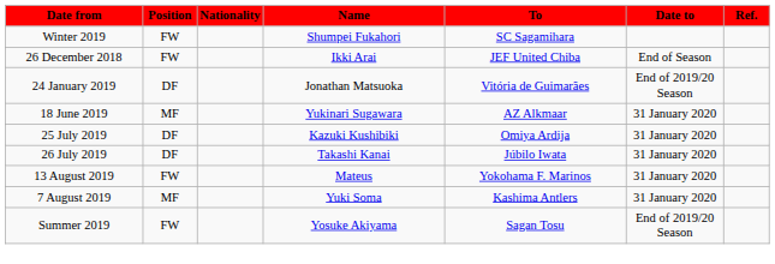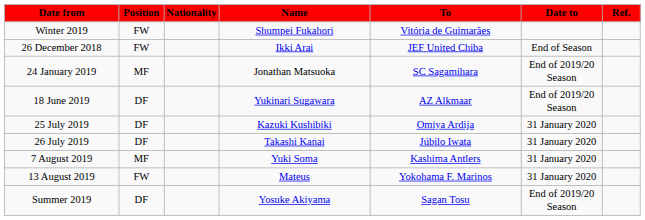Winter 2019 | To: SC Sagamihara -> Vitória de Guimarães
24 January 2019 | Position: DF -> MF
24 January 2019 | To: Vitória de Guimarães -> SC Sagamihara
18 June 2019 | Position: MF -> DF
18 June 2019 | Date to: 31 January 2020 -> End of 2019/20 Season
rows swapped: 7 August 2019 <-> 13 August 2019
Summer 2019 | Position: FW -> DF
